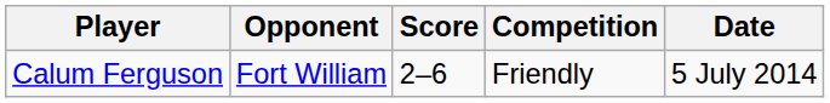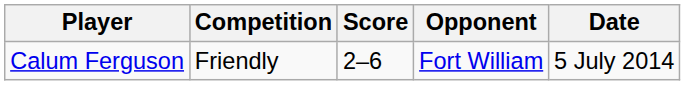columns swapped: Competition <-> Opponent
